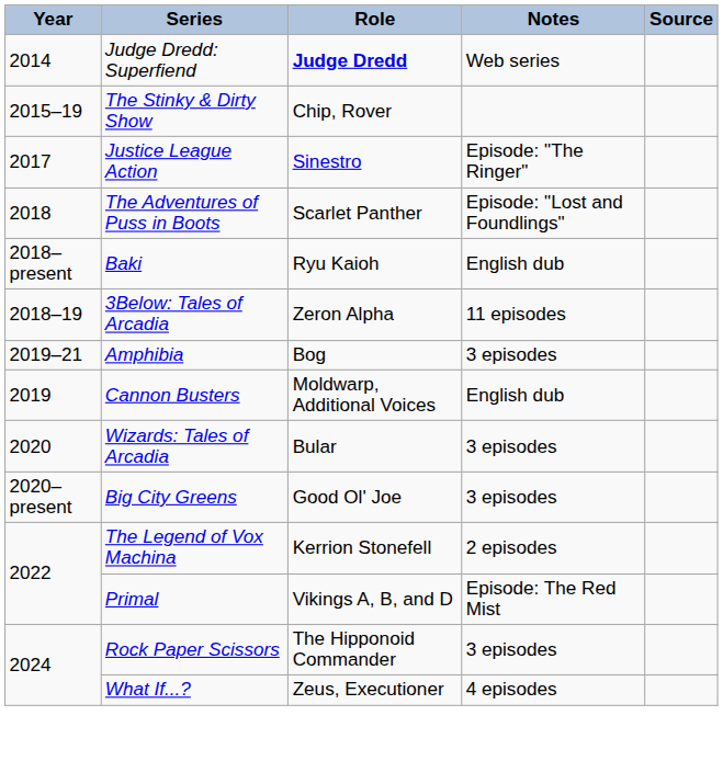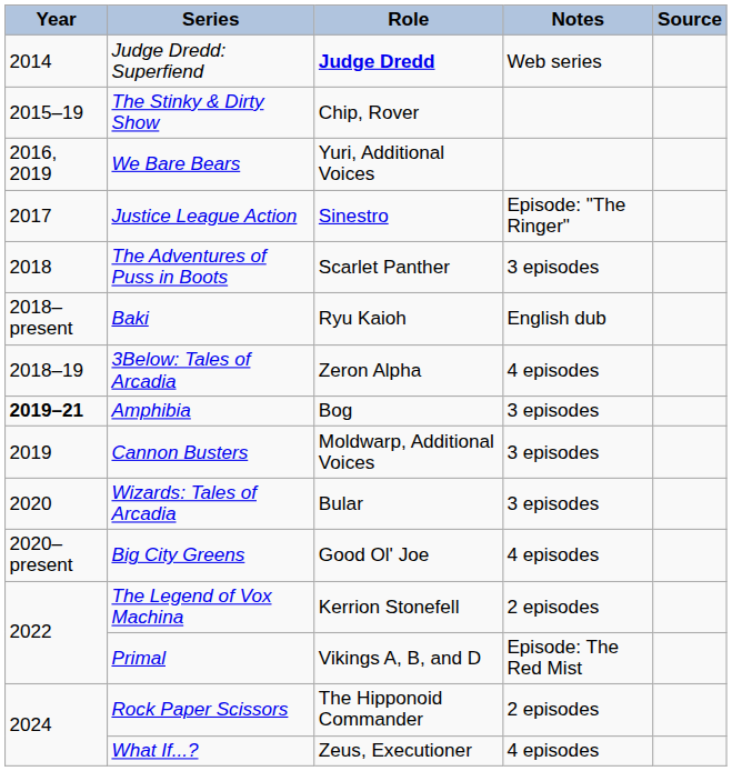+ row: 2016, 2019 | We Bare Bears | Yuri, Additional Voices
The Adventures of Puss in Boots | Notes: Episode: "Lost and Foundlings" -> 3 episodes
3Below: Tales of Arcadia | Notes: 11 episodes -> 4 episodes
Amphibia | Year: normal -> bold
Cannon Busters | Notes: English dub -> 3 episodes
Big City Greens | Notes: 3 episodes -> 4 episodes
Rock Paper Scissors | Notes: 3 episodes -> 2 episodes
